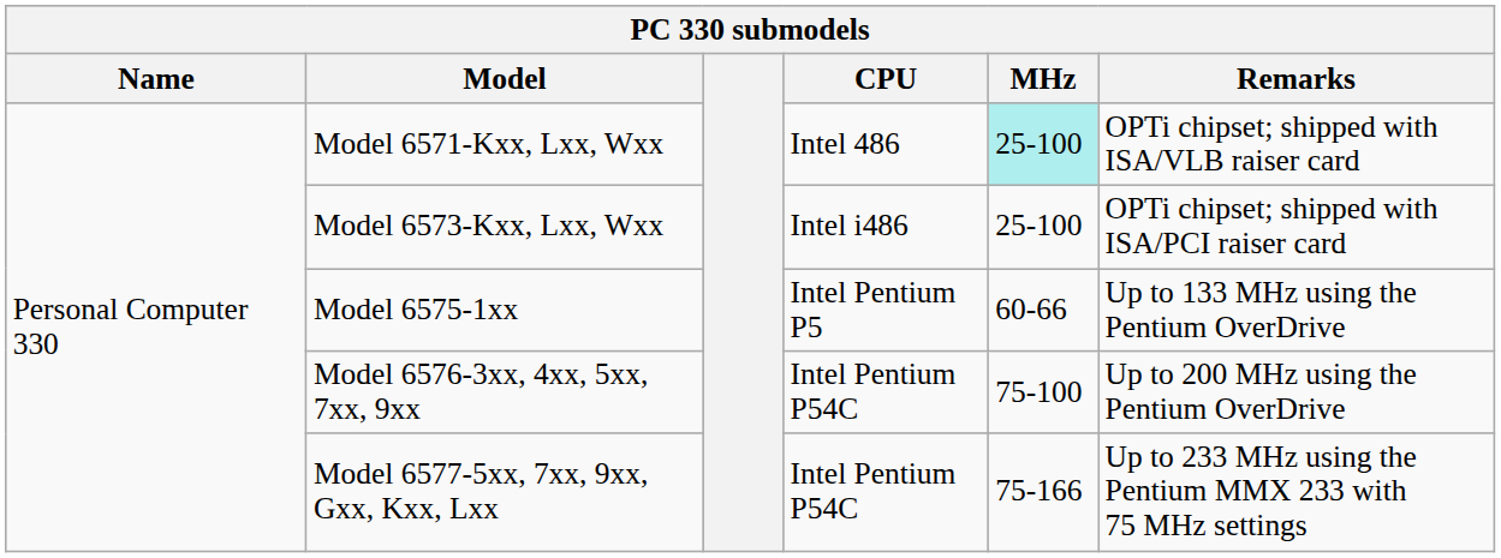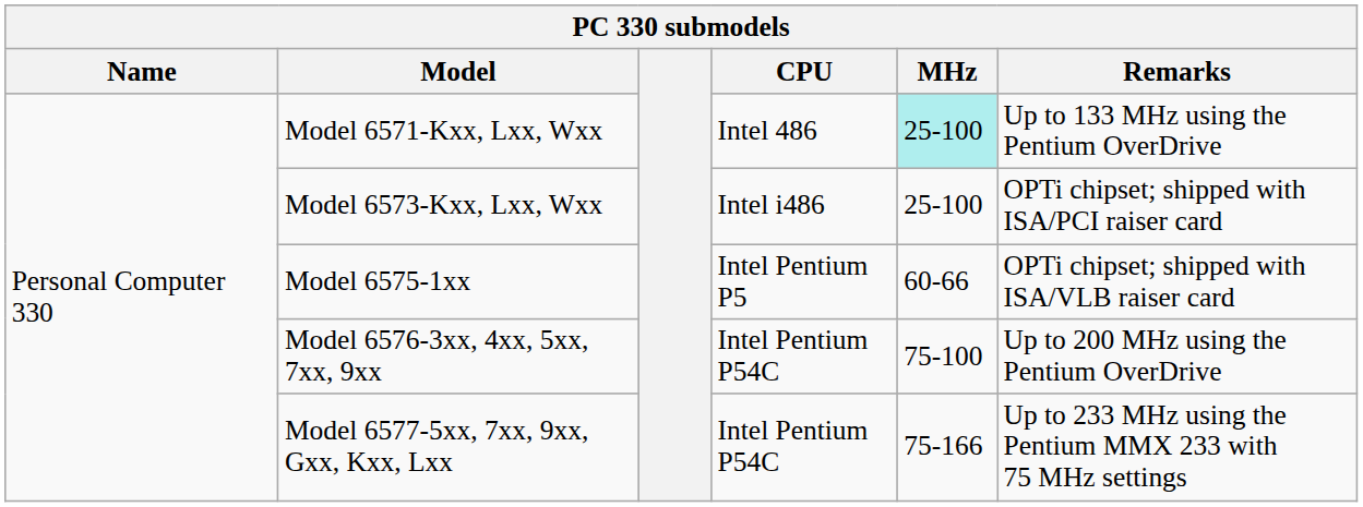Model 6571-Kxx, Lxx, Wxx | Remarks: OPTi chipset; shipped with ISA/VLB raiser card -> Up to 133 MHz using the Pentium OverDrive
Model 6575-1xx | Remarks: Up to 133 MHz using the Pentium OverDrive -> OPTi chipset; shipped with ISA/VLB raiser card
